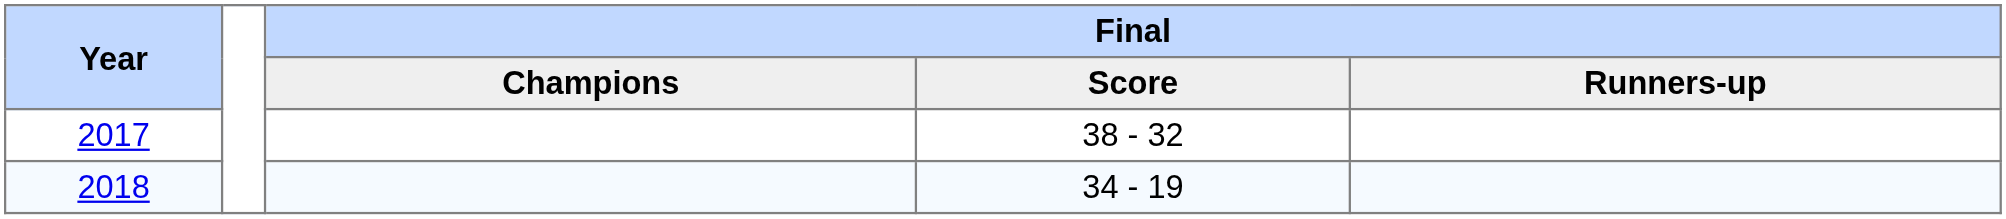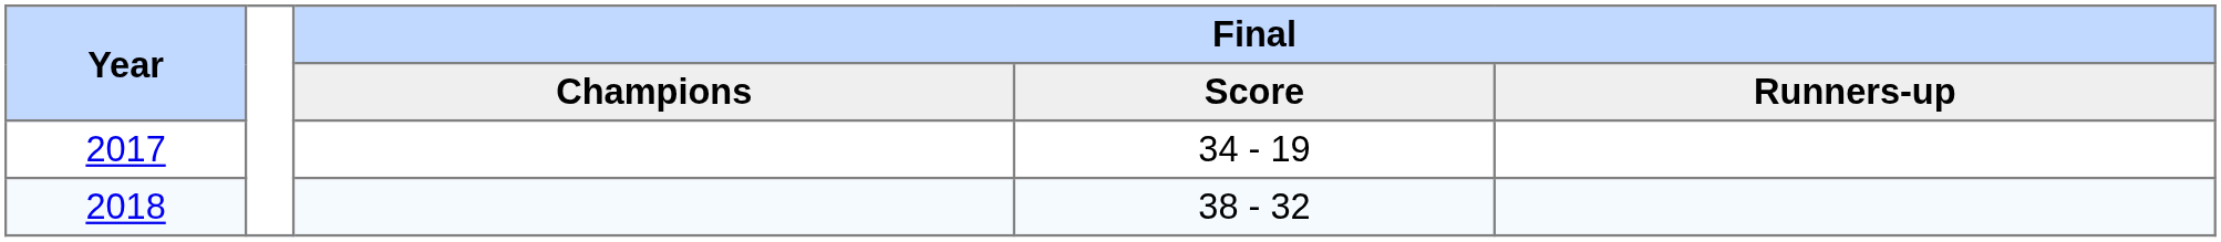2017 | Final / Score: 38 - 32 -> 34 - 19
2018 | Final / Score: 34 - 19 -> 38 - 32
